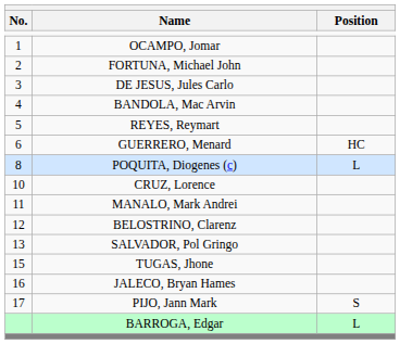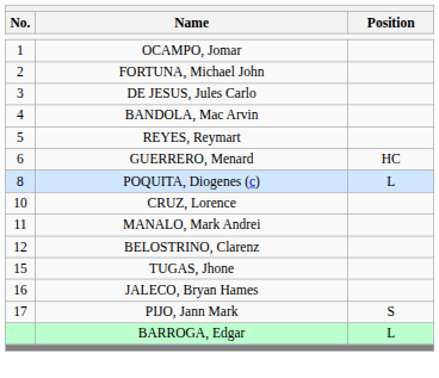- row: 13 | SALVADOR, Pol Gringo
